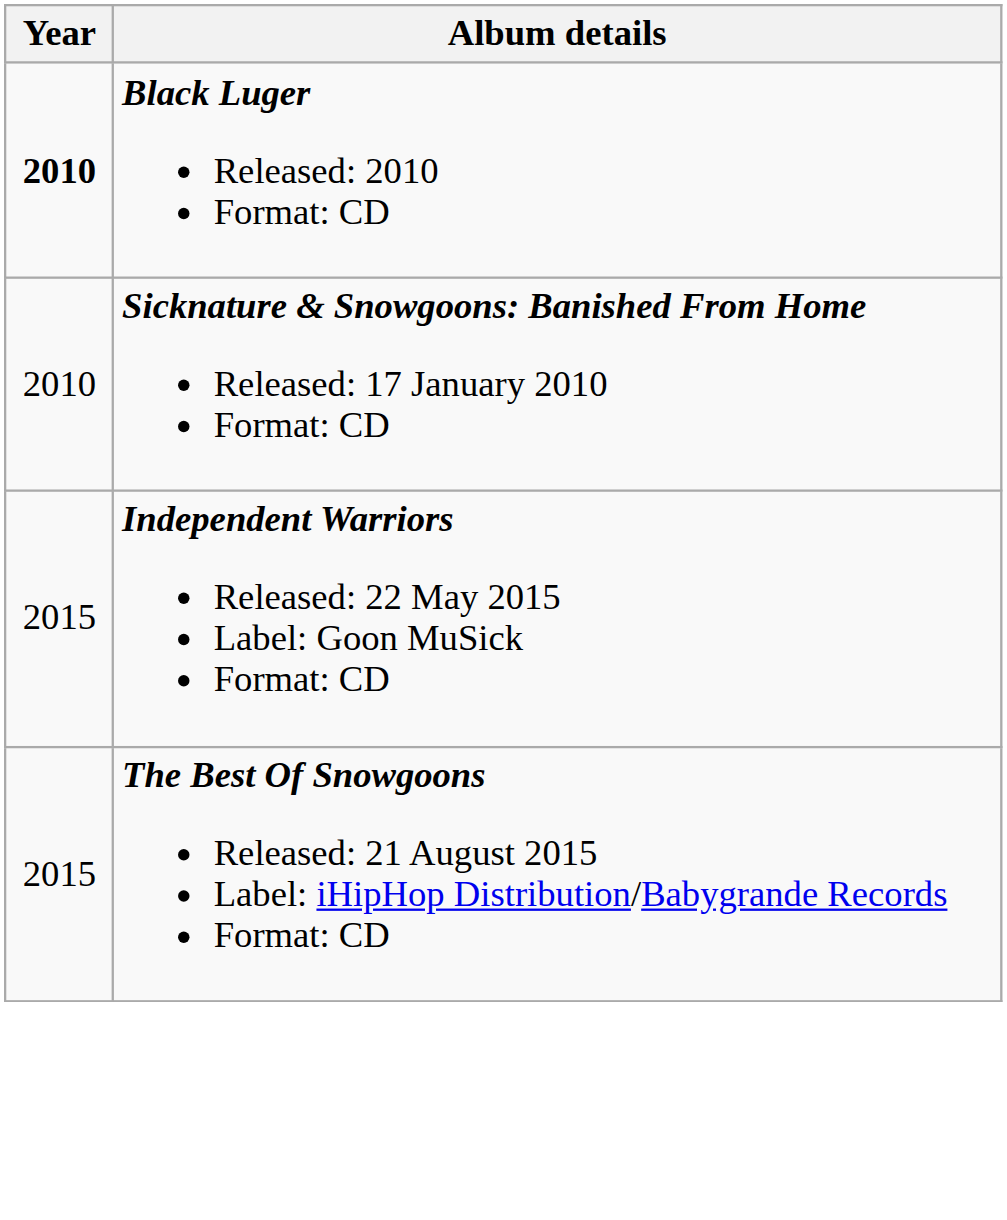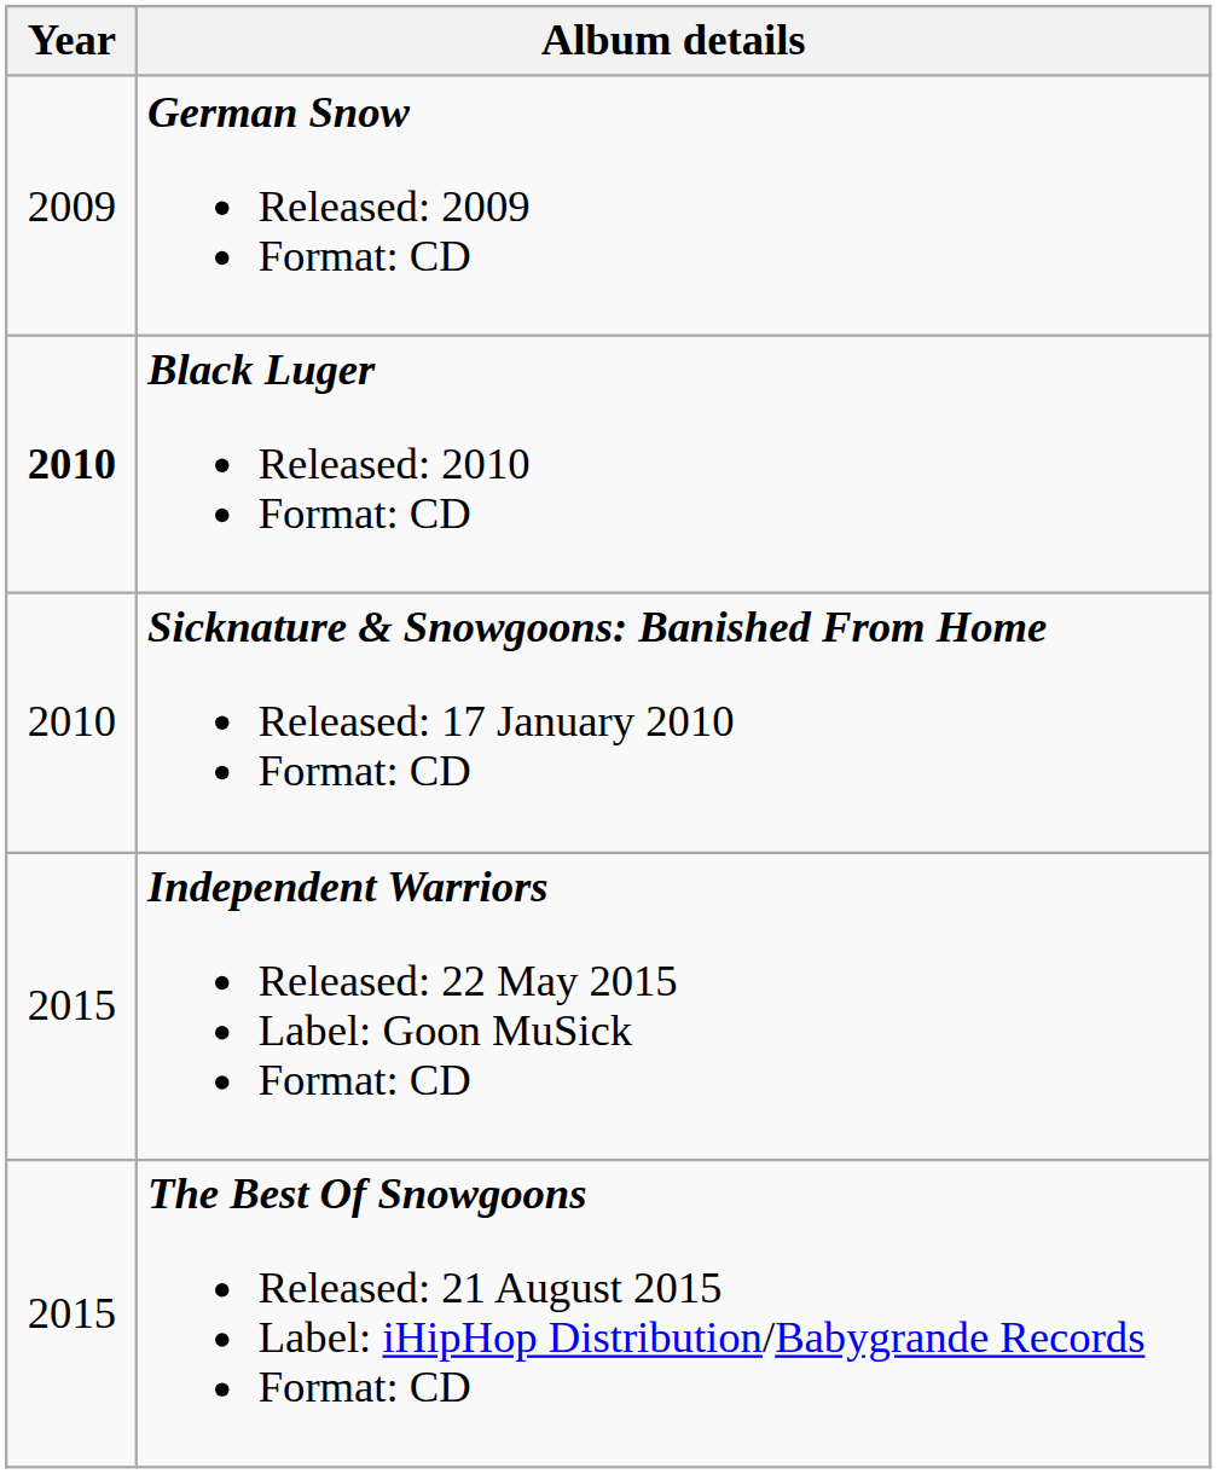+ row: 2009 | German Snow Released: 2009 Format: CD
